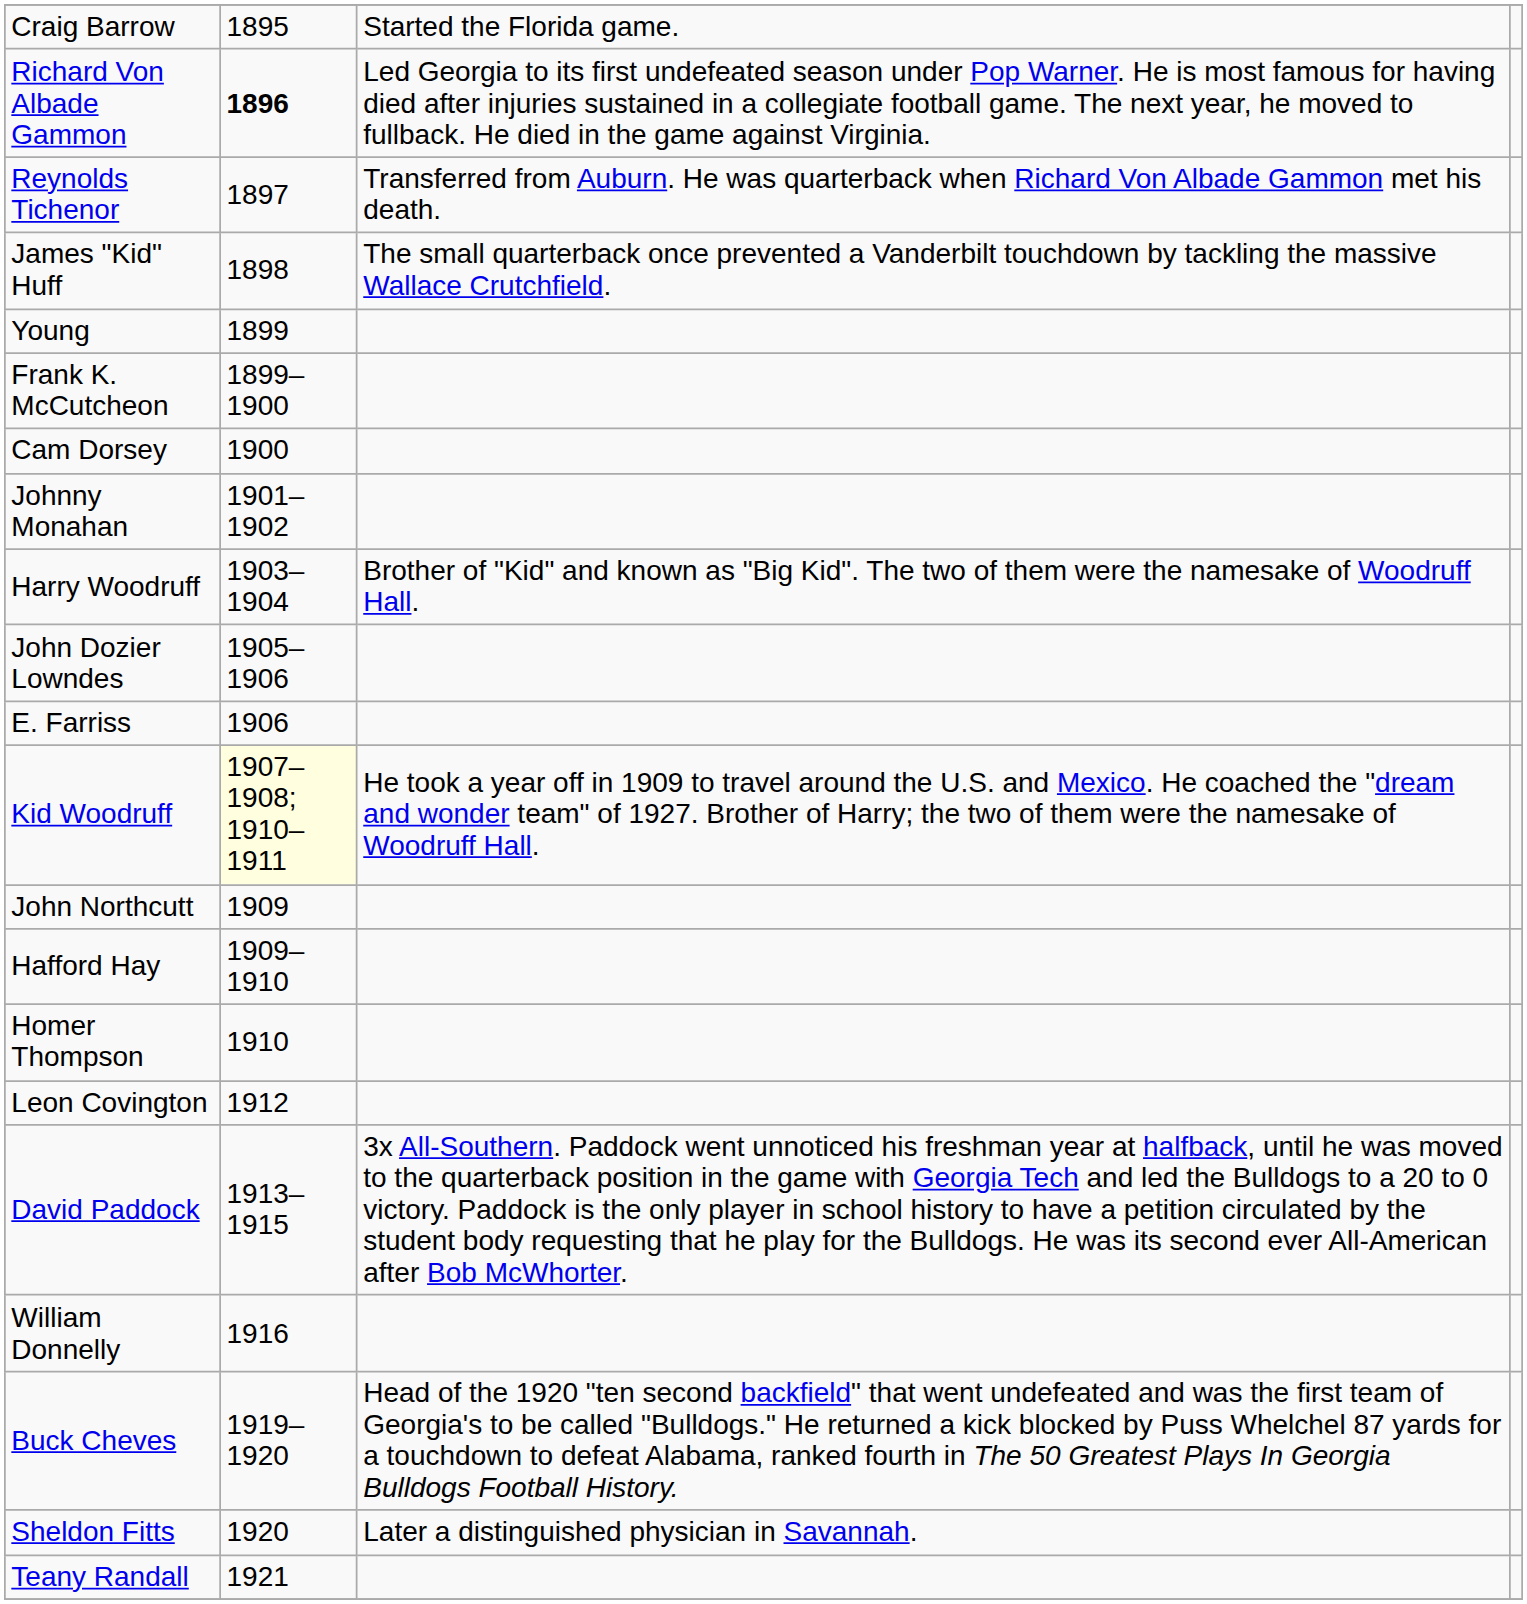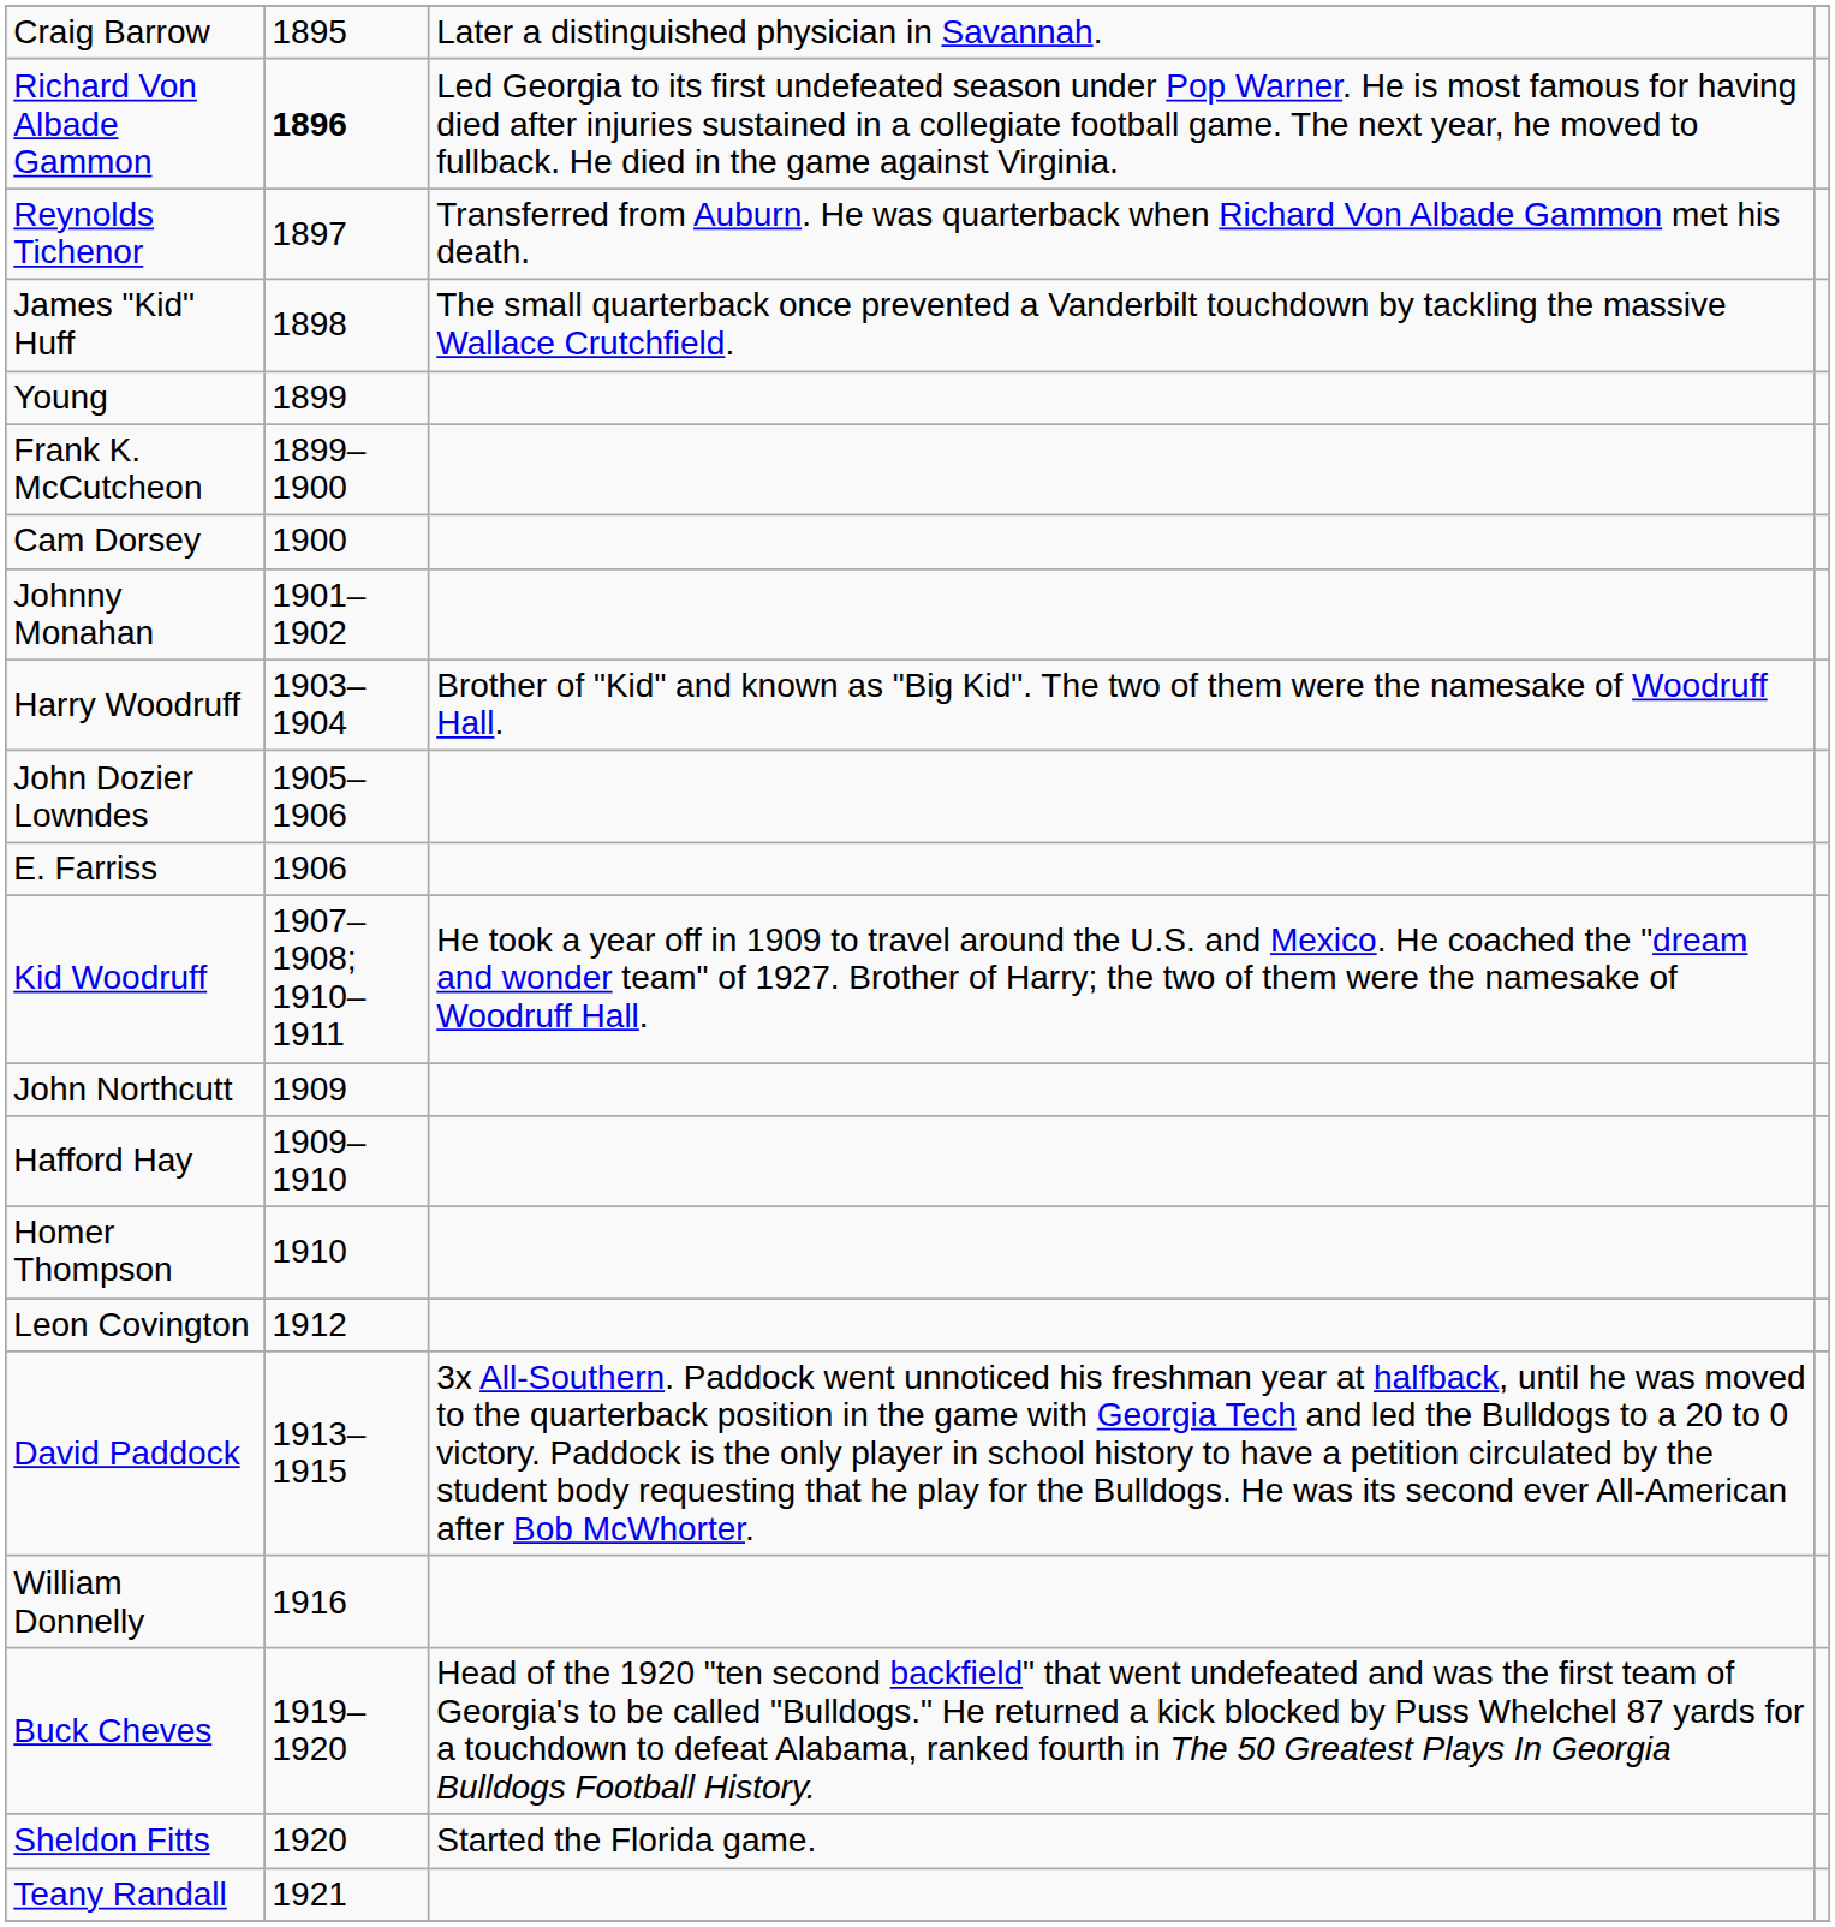Craig Barrow | column 3: Started the Florida game. -> Later a distinguished physician in Savannah.
Kid Woodruff | column 2: lightyellow background -> no background
Sheldon Fitts | column 3: Later a distinguished physician in Savannah. -> Started the Florida game.
